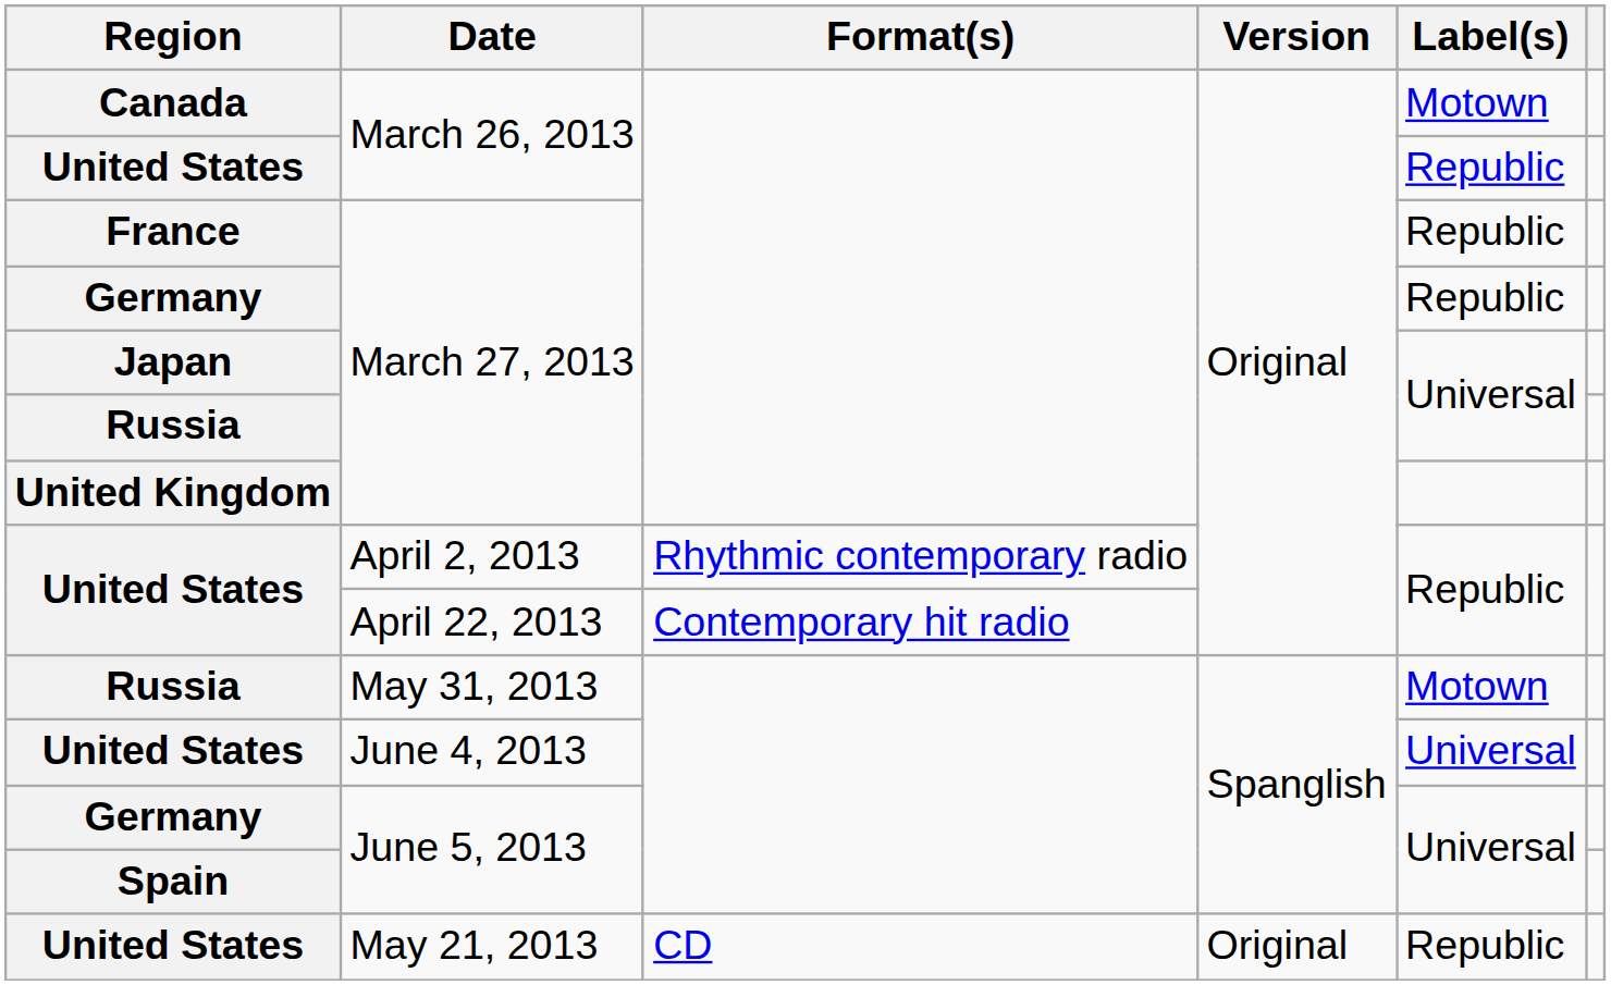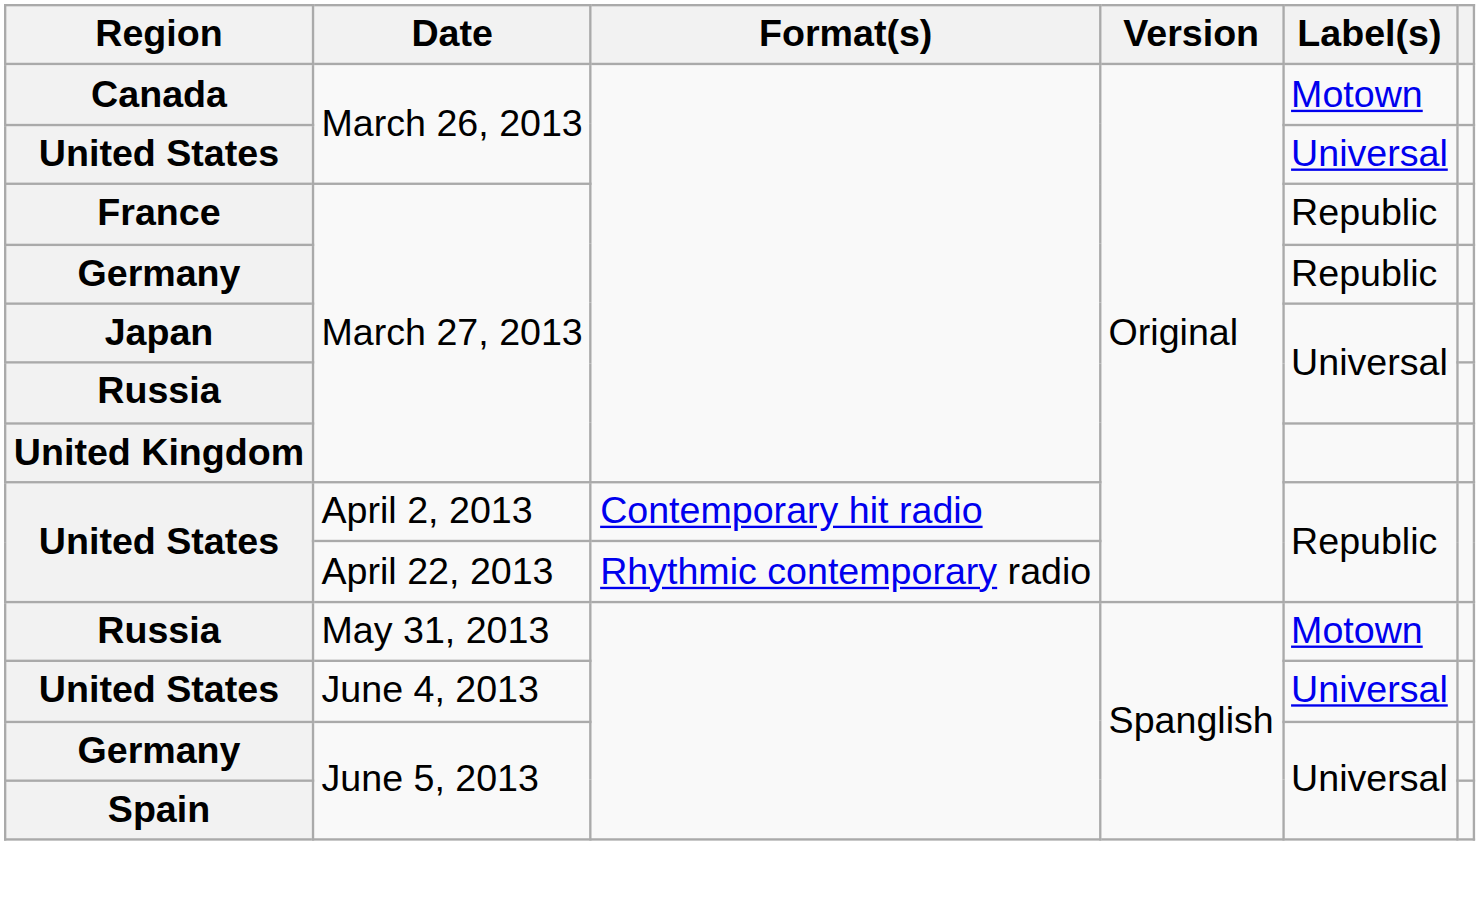United States / March 26, 2013 | Label(s): Republic -> Universal
United States / April 2, 2013 | Format(s): Rhythmic contemporary radio -> Contemporary hit radio
United States / April 22, 2013 | Format(s): Contemporary hit radio -> Rhythmic contemporary radio
- row: United States | May 21, 2013 | CD | Original | Republic
